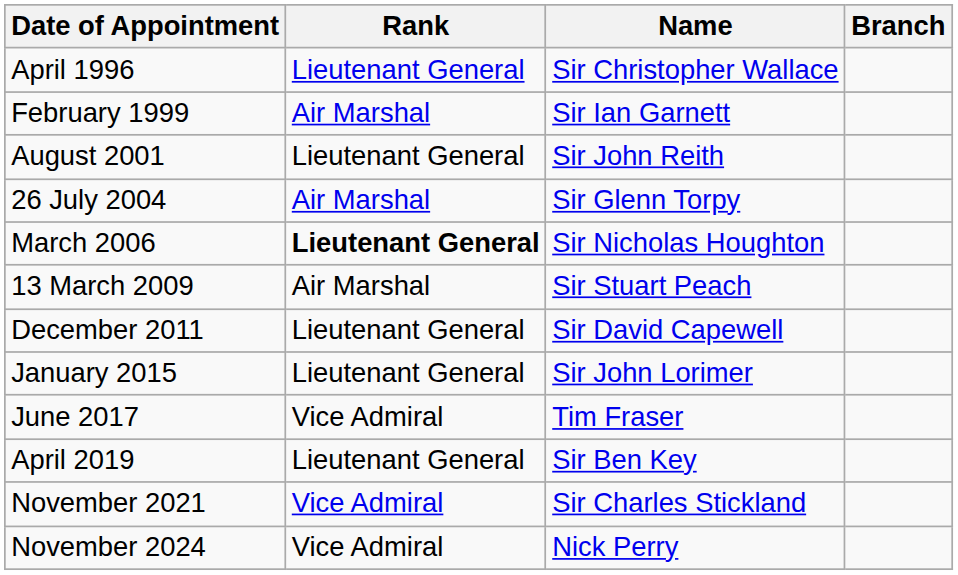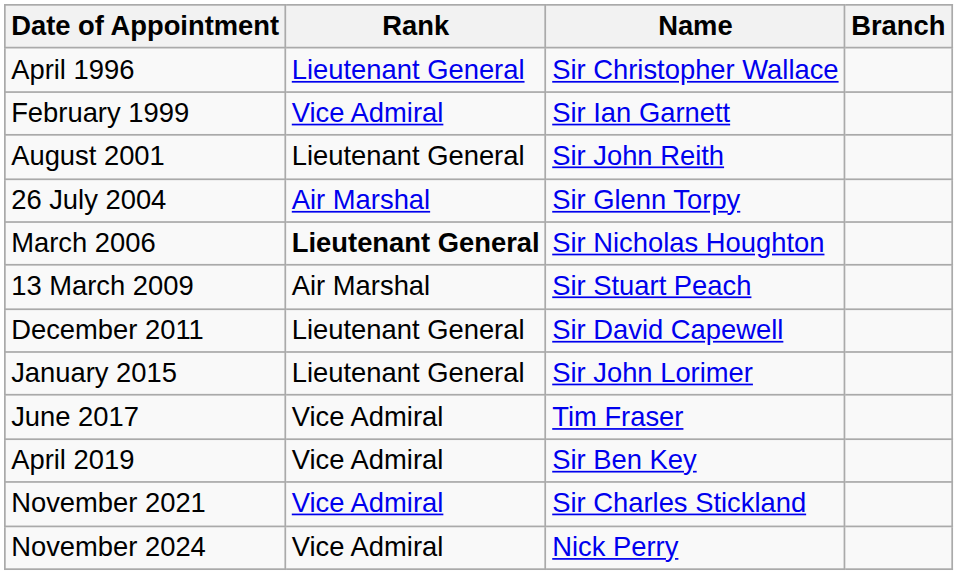February 1999 | Rank: Air Marshal -> Vice Admiral
April 2019 | Rank: Lieutenant General -> Vice Admiral
